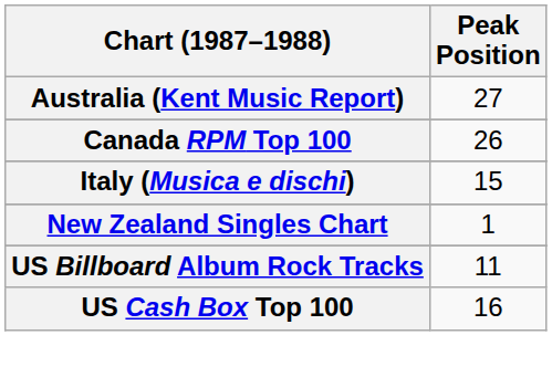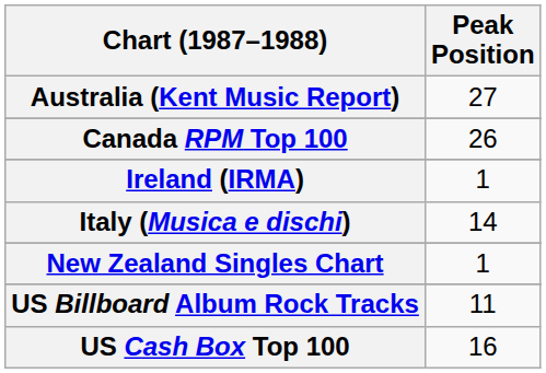+ row: Ireland (IRMA) | 1
Italy (Musica e dischi) | Peak Position: 15 -> 14
